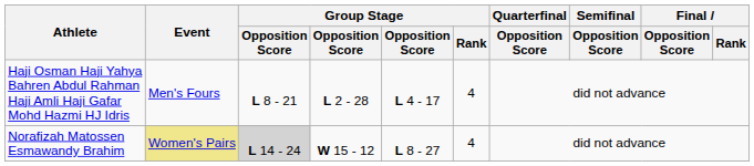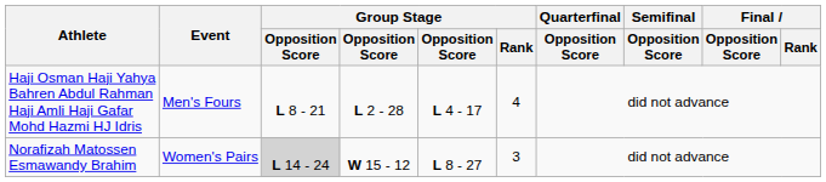Norafizah Matossen Esmawandy Brahim | Event: khaki background -> no background
Norafizah Matossen Esmawandy Brahim | Group Stage / Rank: 4 -> 3
